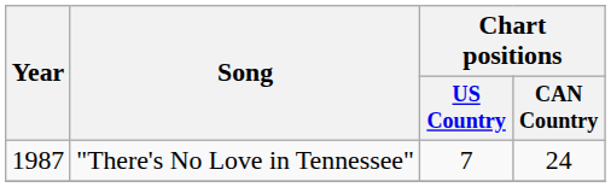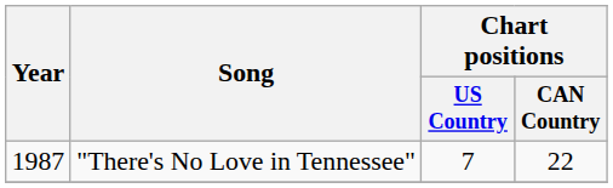"There's No Love in Tennessee" | Chart positions / CAN Country: 24 -> 22
